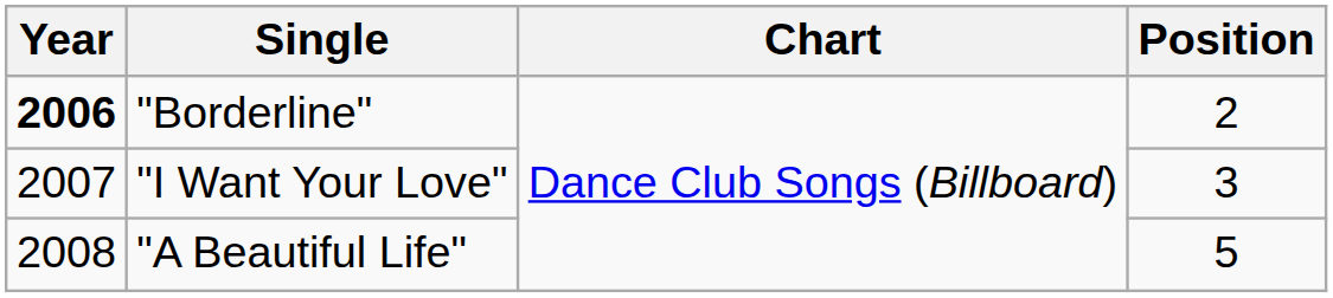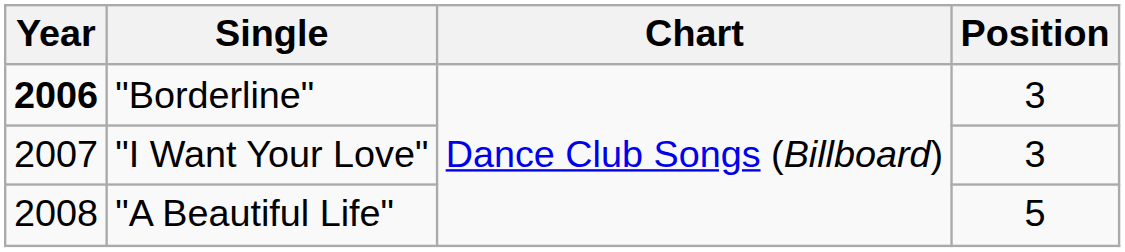"Borderline" | Position: 2 -> 3
